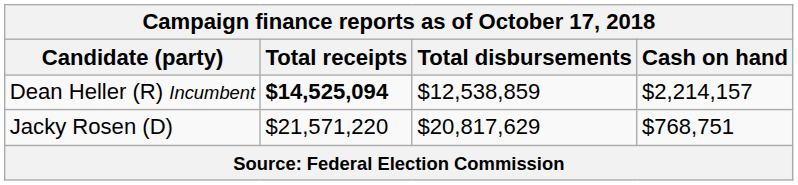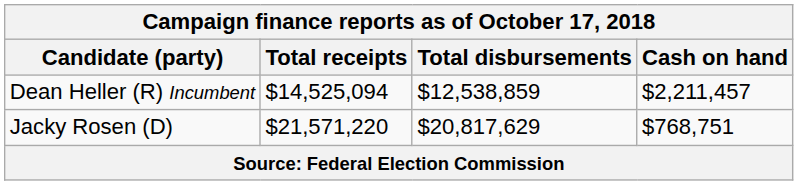Dean Heller (R) Incumbent | Total receipts: bold -> normal
Dean Heller (R) Incumbent | Cash on hand: $2,214,157 -> $2,211,457
